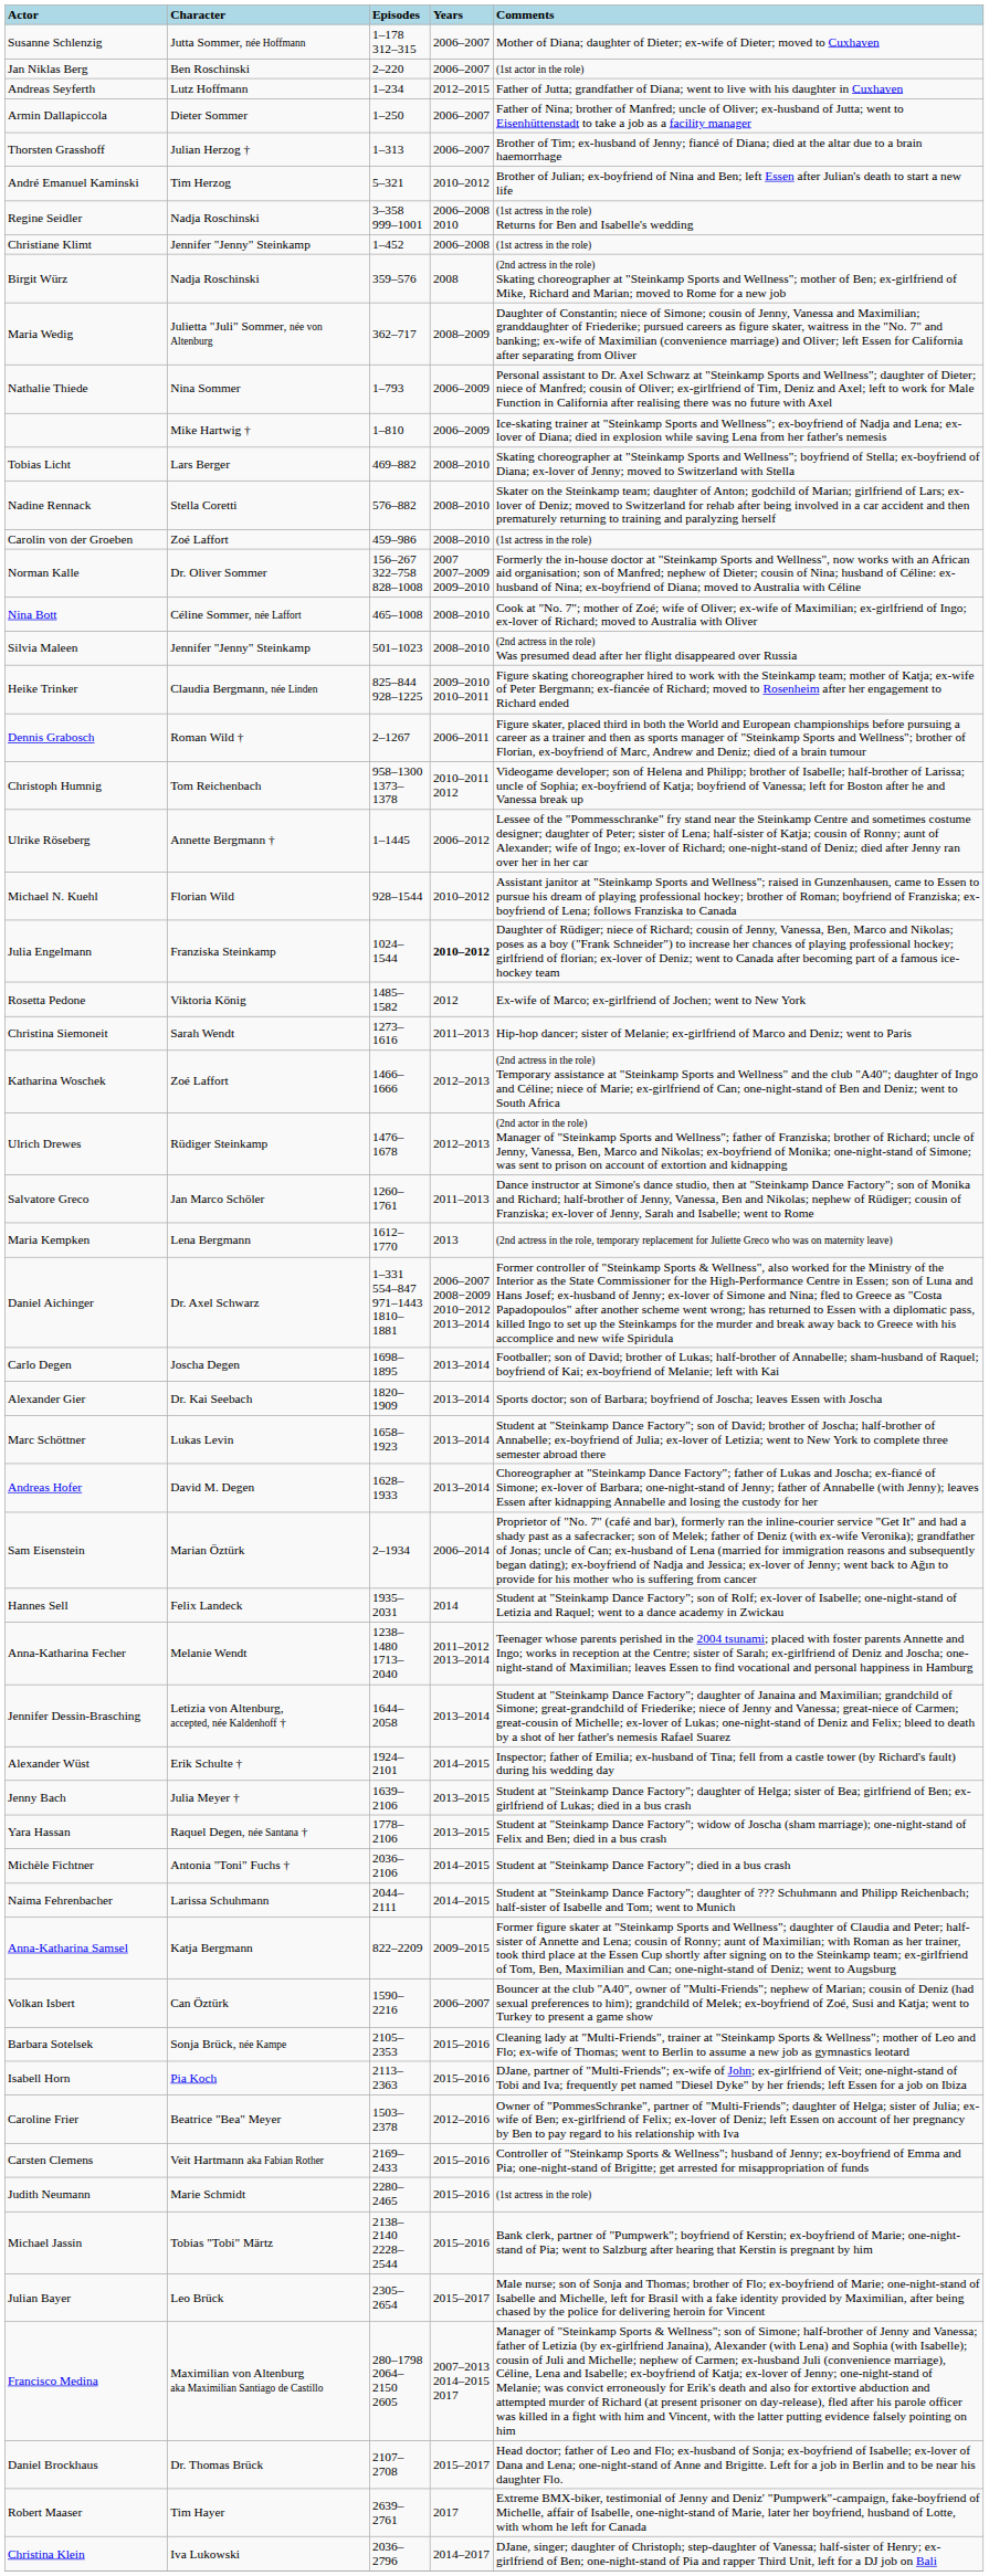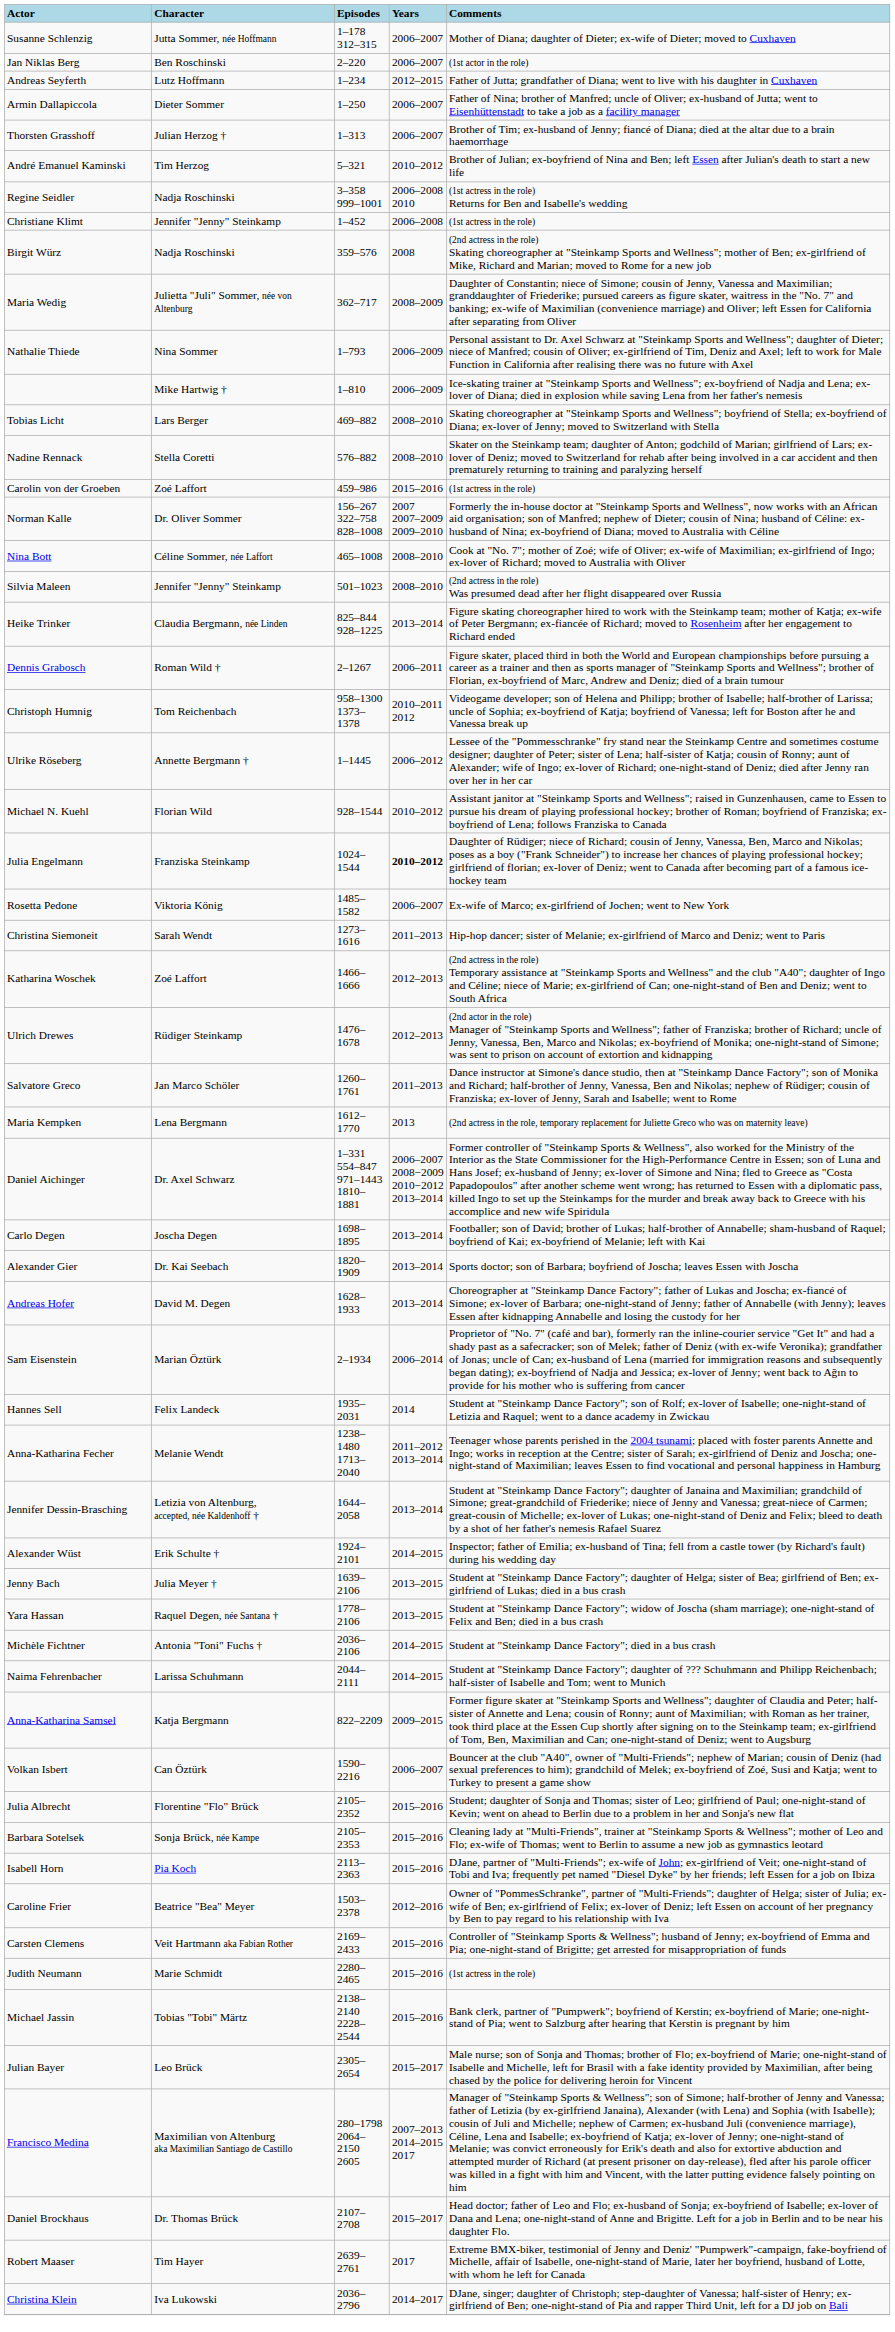Carolin von der Groeben | Years: 2008–2010 -> 2015–2016
Heike Trinker | Years: 2009–2010 2010–2011 -> 2013–2014
Rosetta Pedone | Years: 2012 -> 2006–2007
- row: Marc Schöttner | Lukas Levin | 1658–1923 | 2013–2014 | Student at "Steinkamp Dance Factory"; son of David; brother of Joscha; half-brother of Annabelle; ex-boyfriend of Julia; ex-lover of Letizia; went to New York to complete three semester abroad there
+ row: Julia Albrecht | Florentine "Flo" Brück | 2105–2352 | 2015–2016 | Student; daughter of Sonja and Thomas; sister of Leo; girlfriend of Paul; one-night-stand of Kevin; went on ahead to Berlin due to a problem in her and Sonja's new flat
